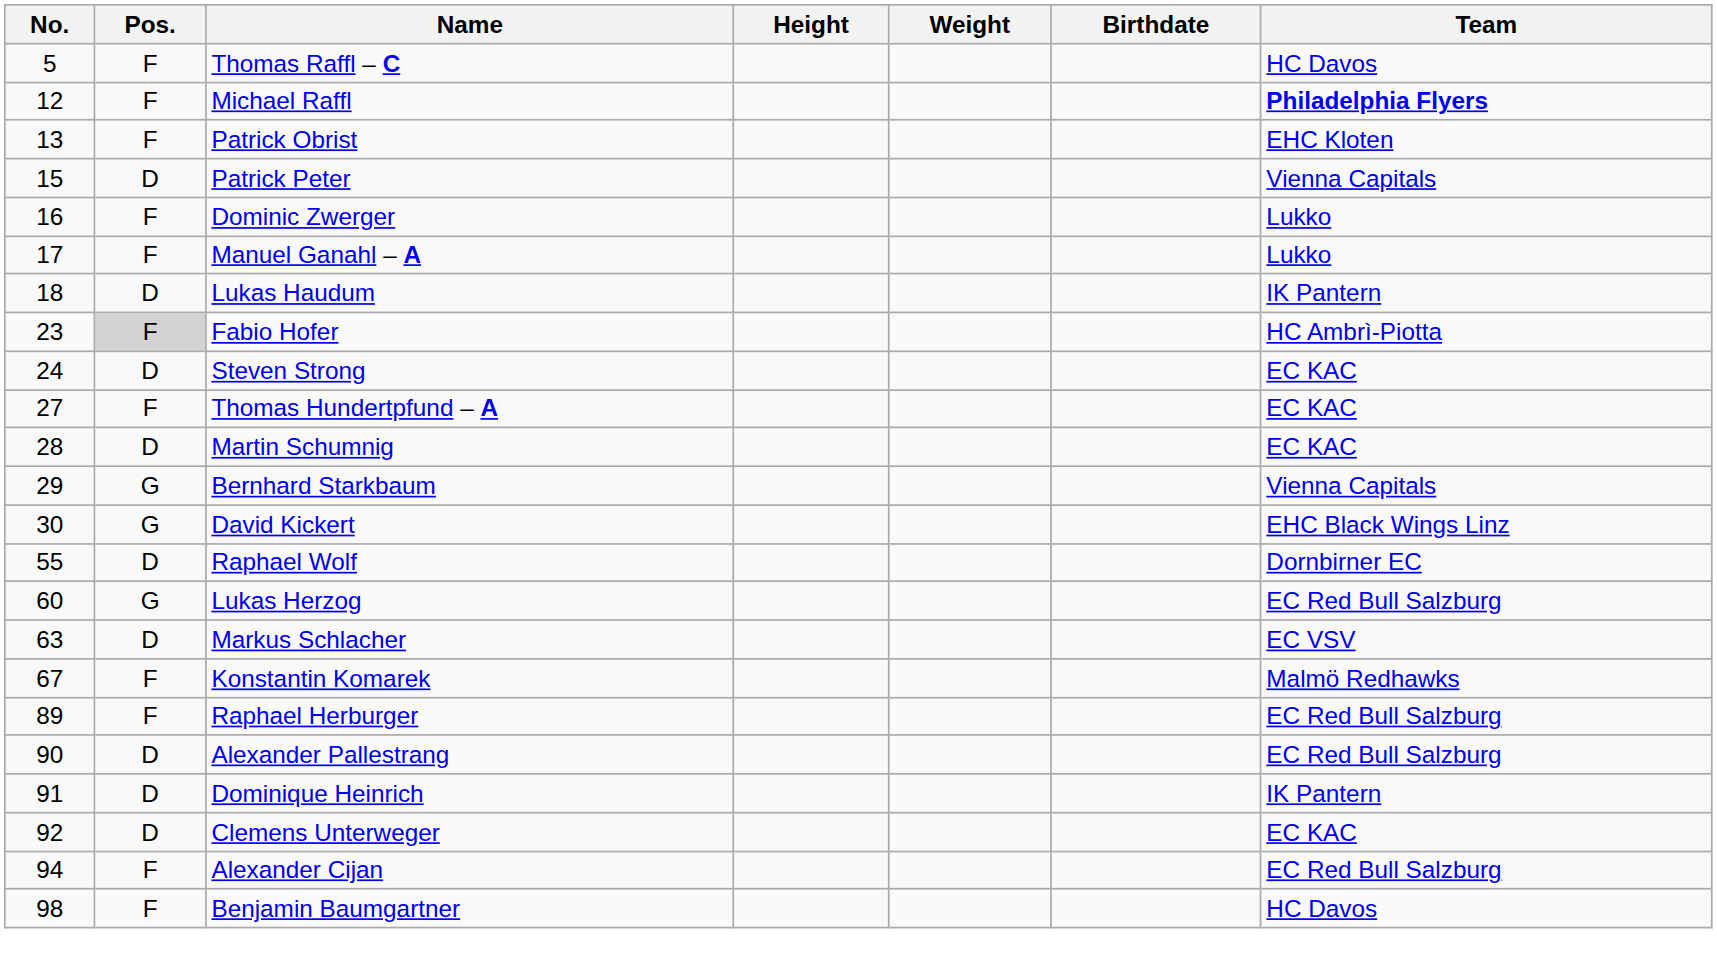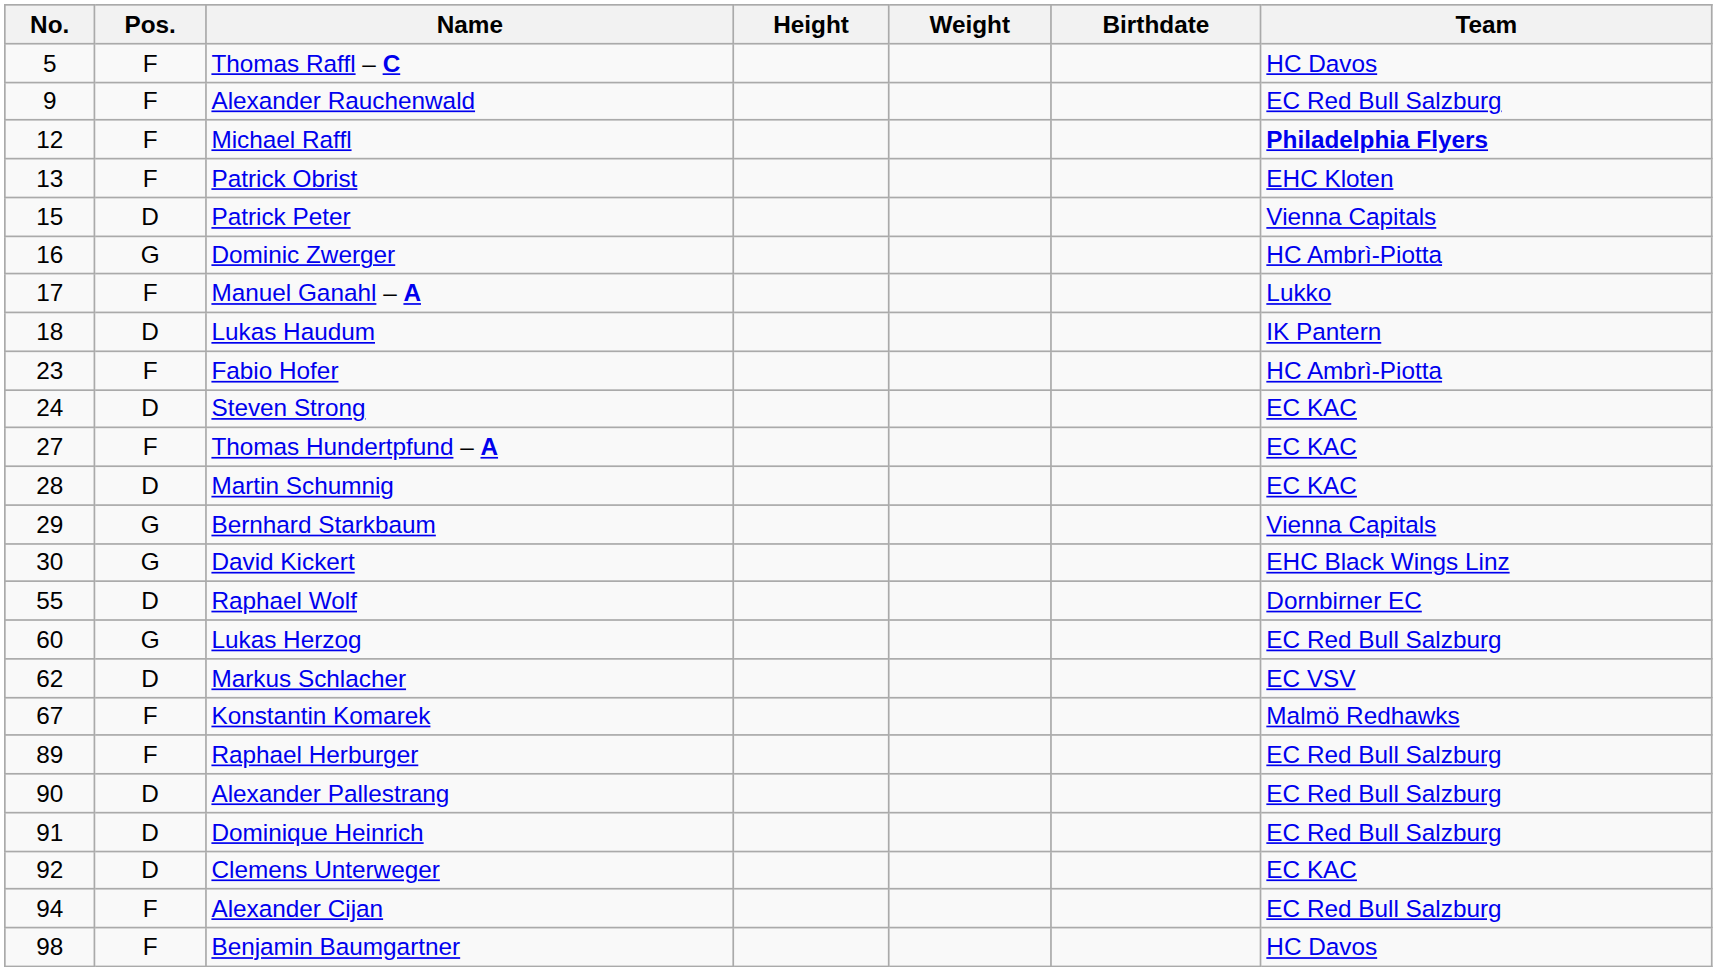+ row: 9 | F | Alexander Rauchenwald | EC Red Bull Salzburg
Dominic Zwerger | Pos.: F -> G
Dominic Zwerger | Team: Lukko -> HC Ambrì-Piotta
Fabio Hofer | Pos.: lightgrey background -> no background
Markus Schlacher | No.: 63 -> 62
Dominique Heinrich | Team: IK Pantern -> EC Red Bull Salzburg
